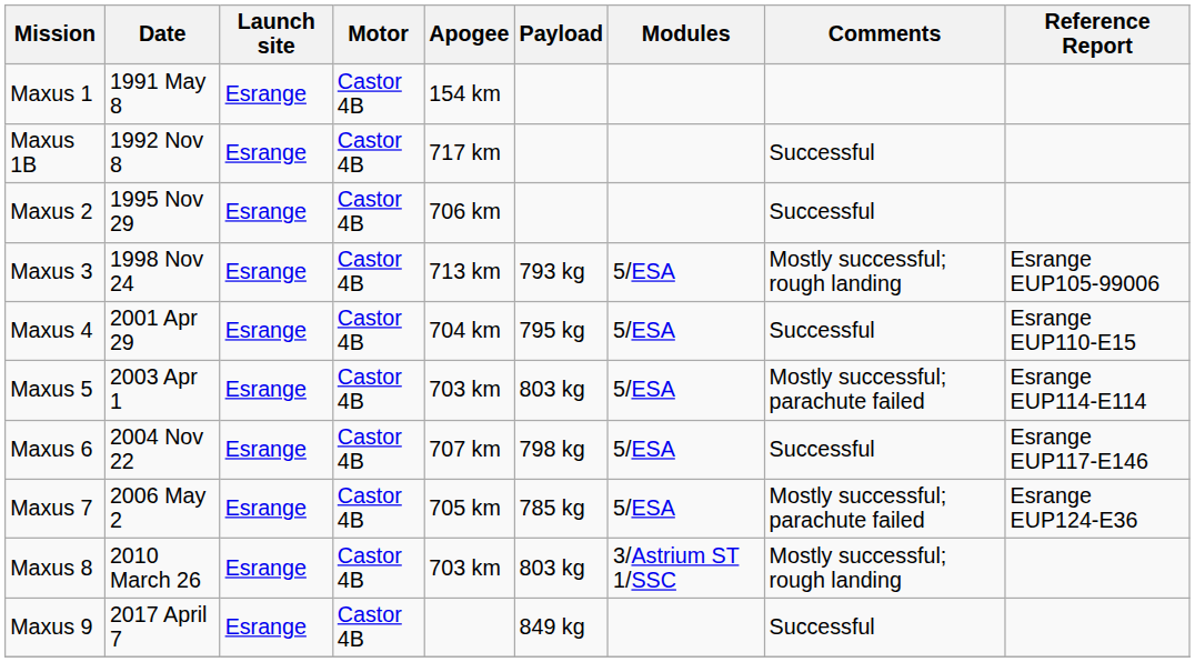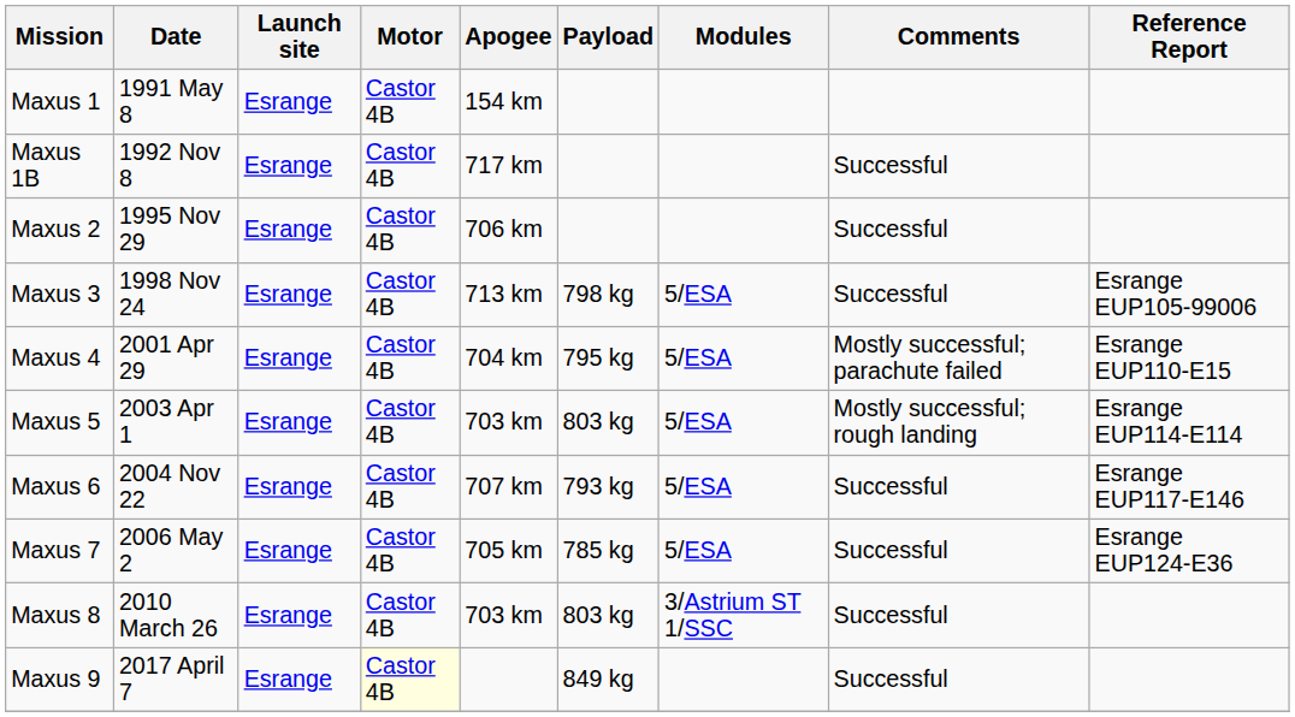Maxus 3 | Payload: 793 kg -> 798 kg
Maxus 3 | Comments: Mostly successful; rough landing -> Successful
Maxus 4 | Comments: Successful -> Mostly successful; parachute failed
Maxus 5 | Comments: Mostly successful; parachute failed -> Mostly successful; rough landing
Maxus 6 | Payload: 798 kg -> 793 kg
Maxus 7 | Comments: Mostly successful; parachute failed -> Successful
Maxus 8 | Comments: Mostly successful; rough landing -> Successful
Maxus 9 | Motor: no background -> lightyellow background
